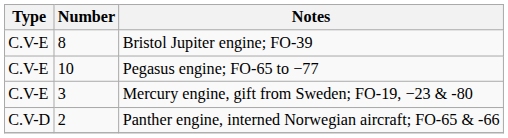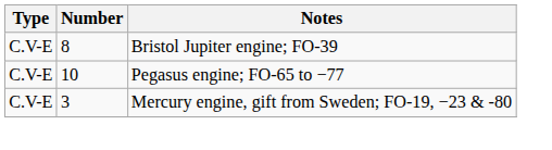- row: C.V-D | 2 | Panther engine, interned Norwegian aircraft; FO-65 & -66
